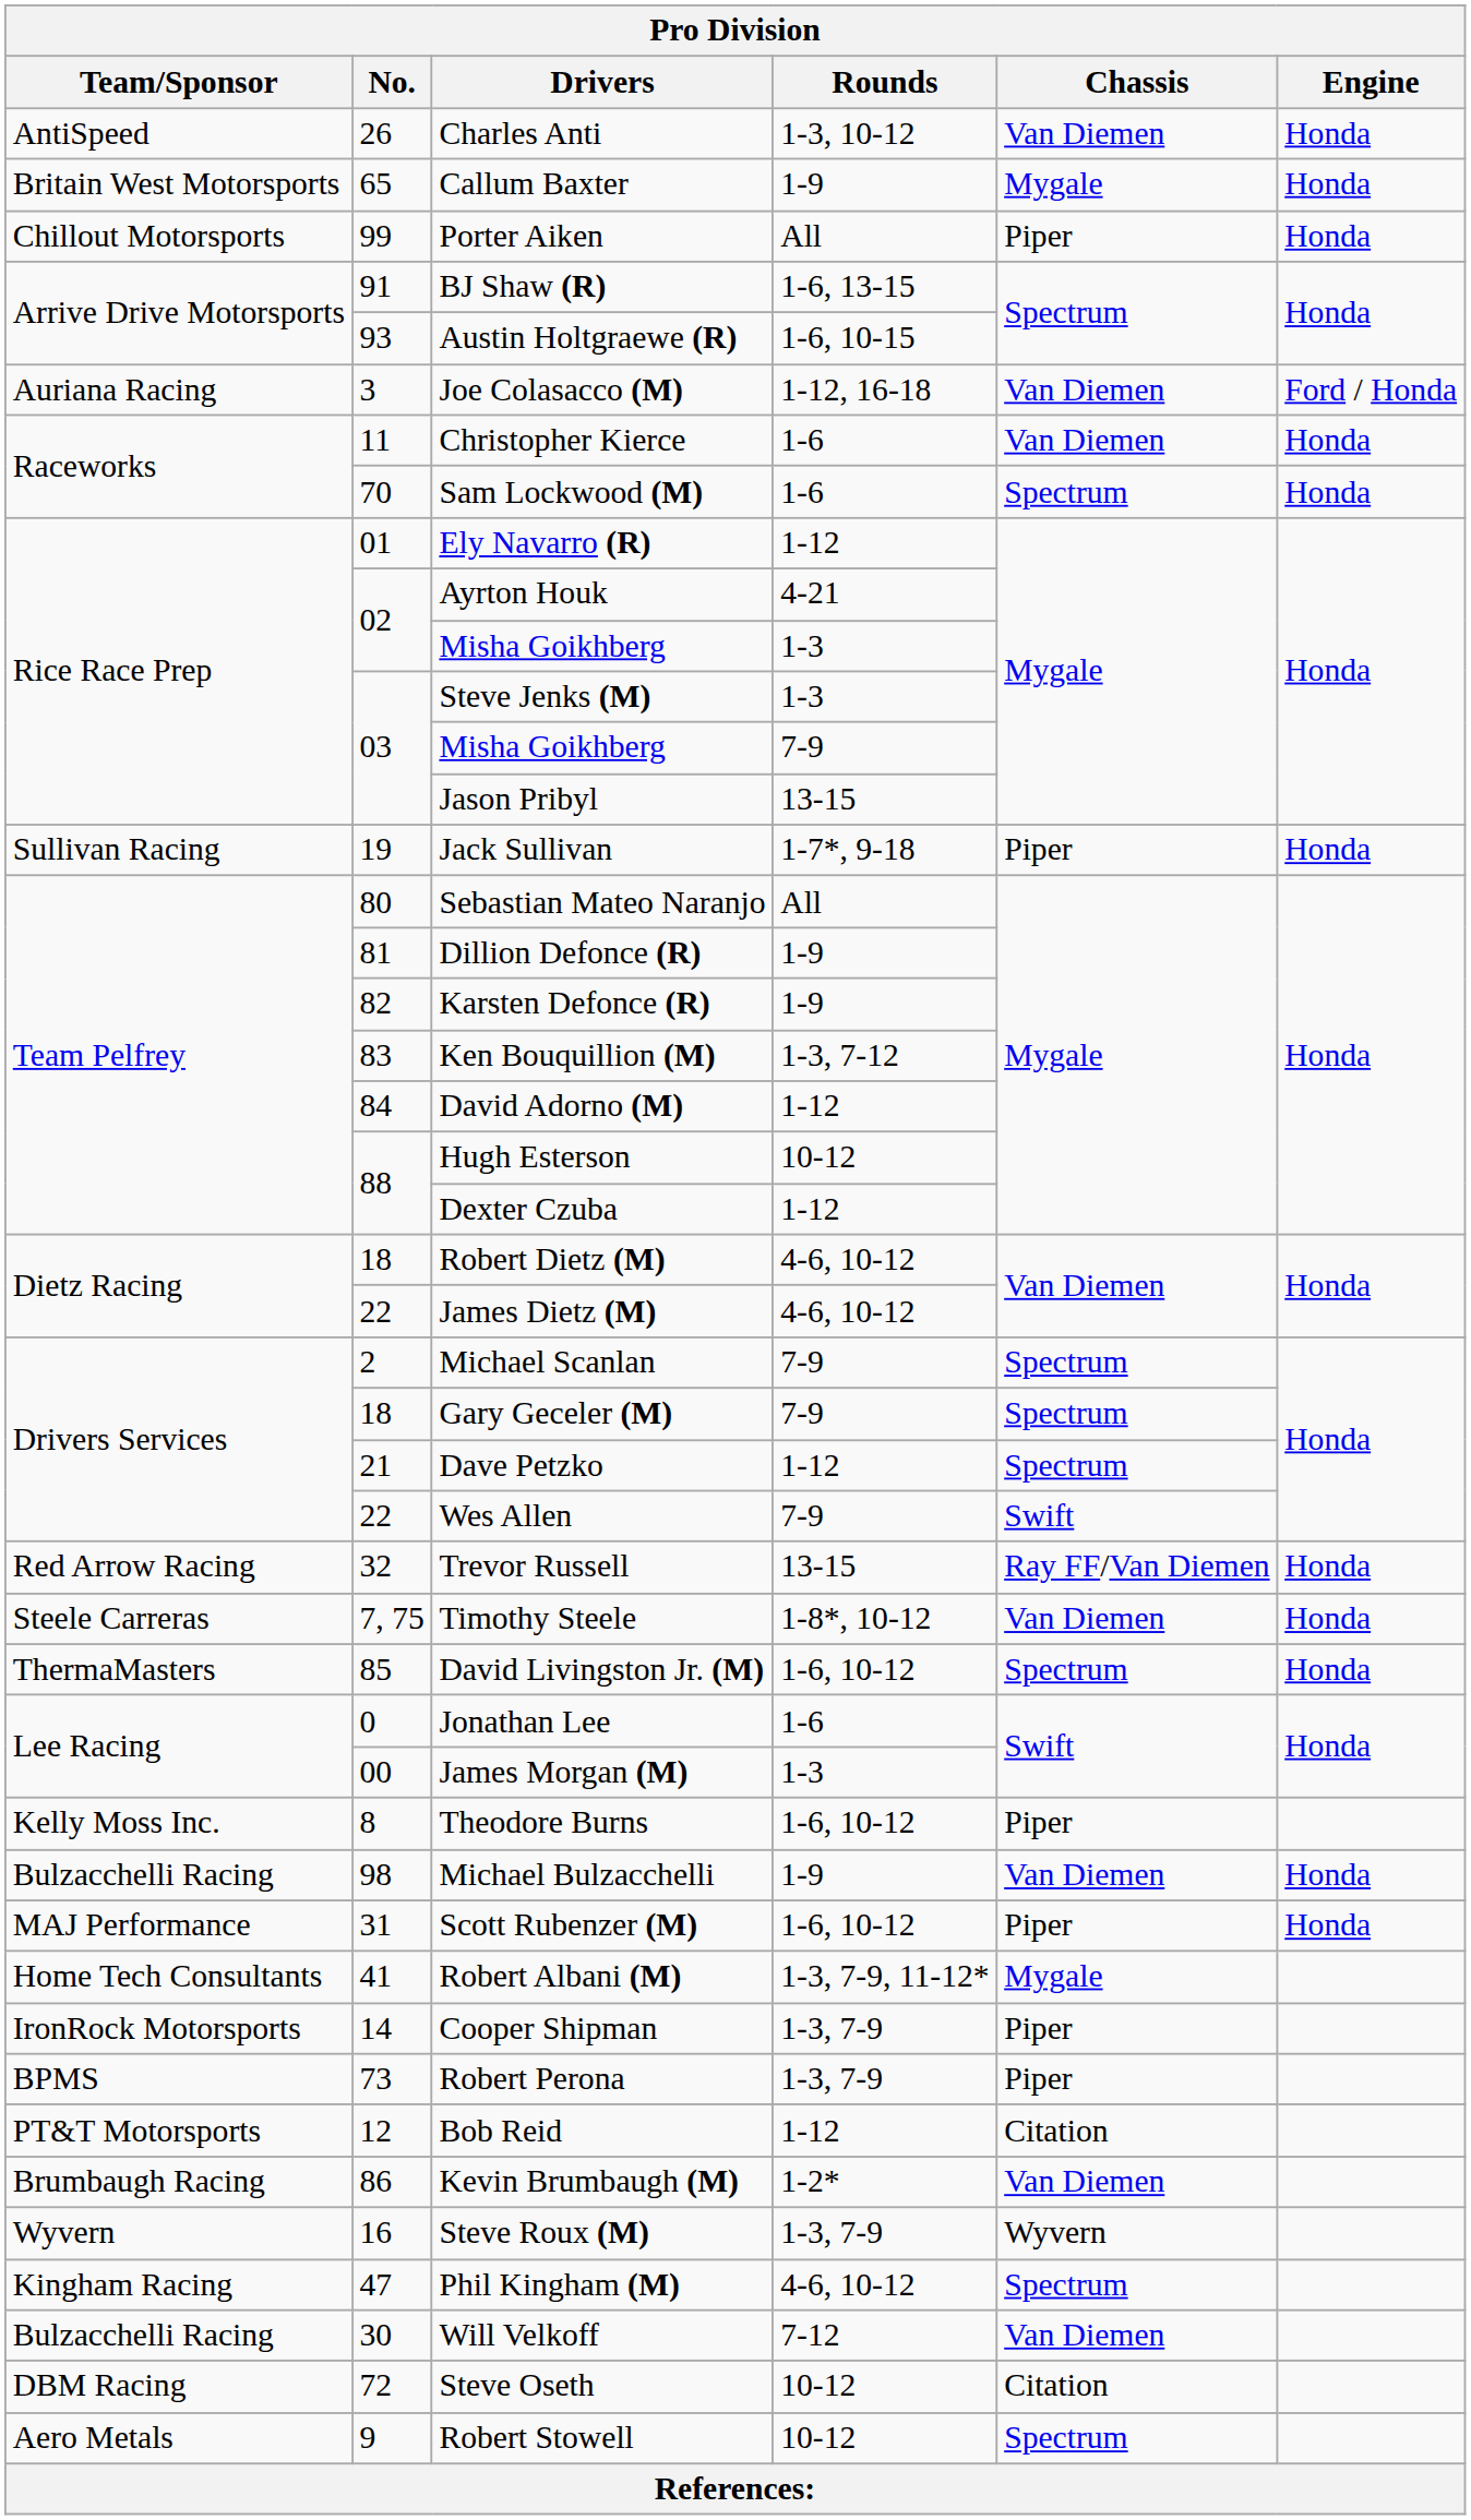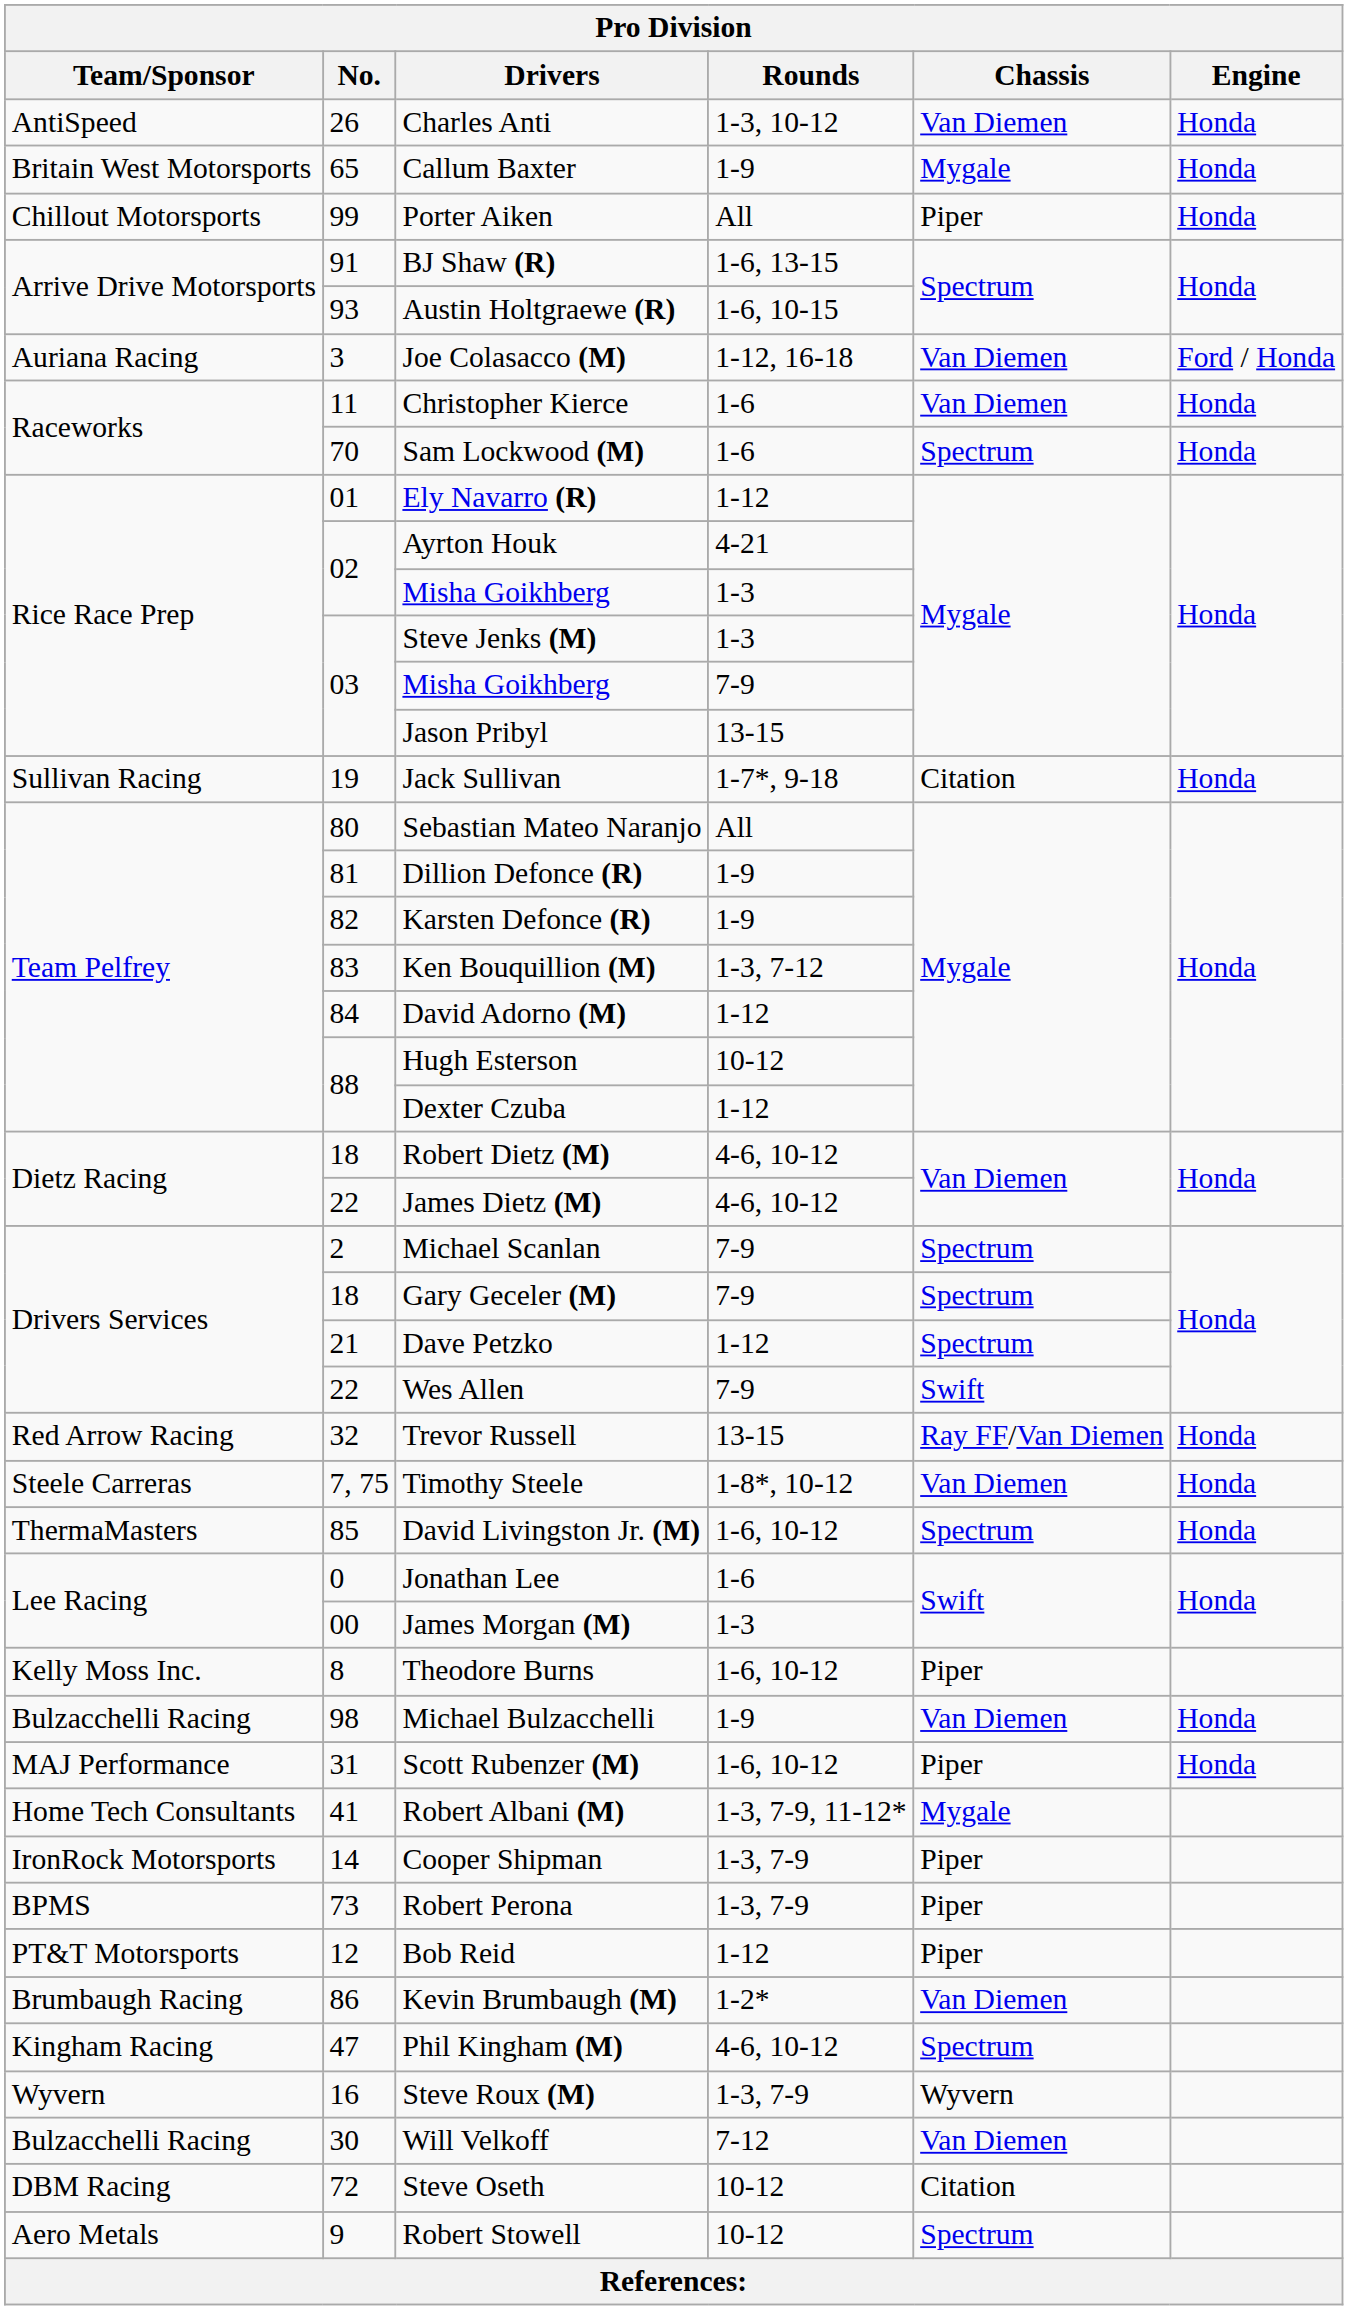Jack Sullivan | Chassis: Piper -> Citation
Bob Reid | Chassis: Citation -> Piper
rows swapped: Steve Roux (M) <-> Phil Kingham (M)
